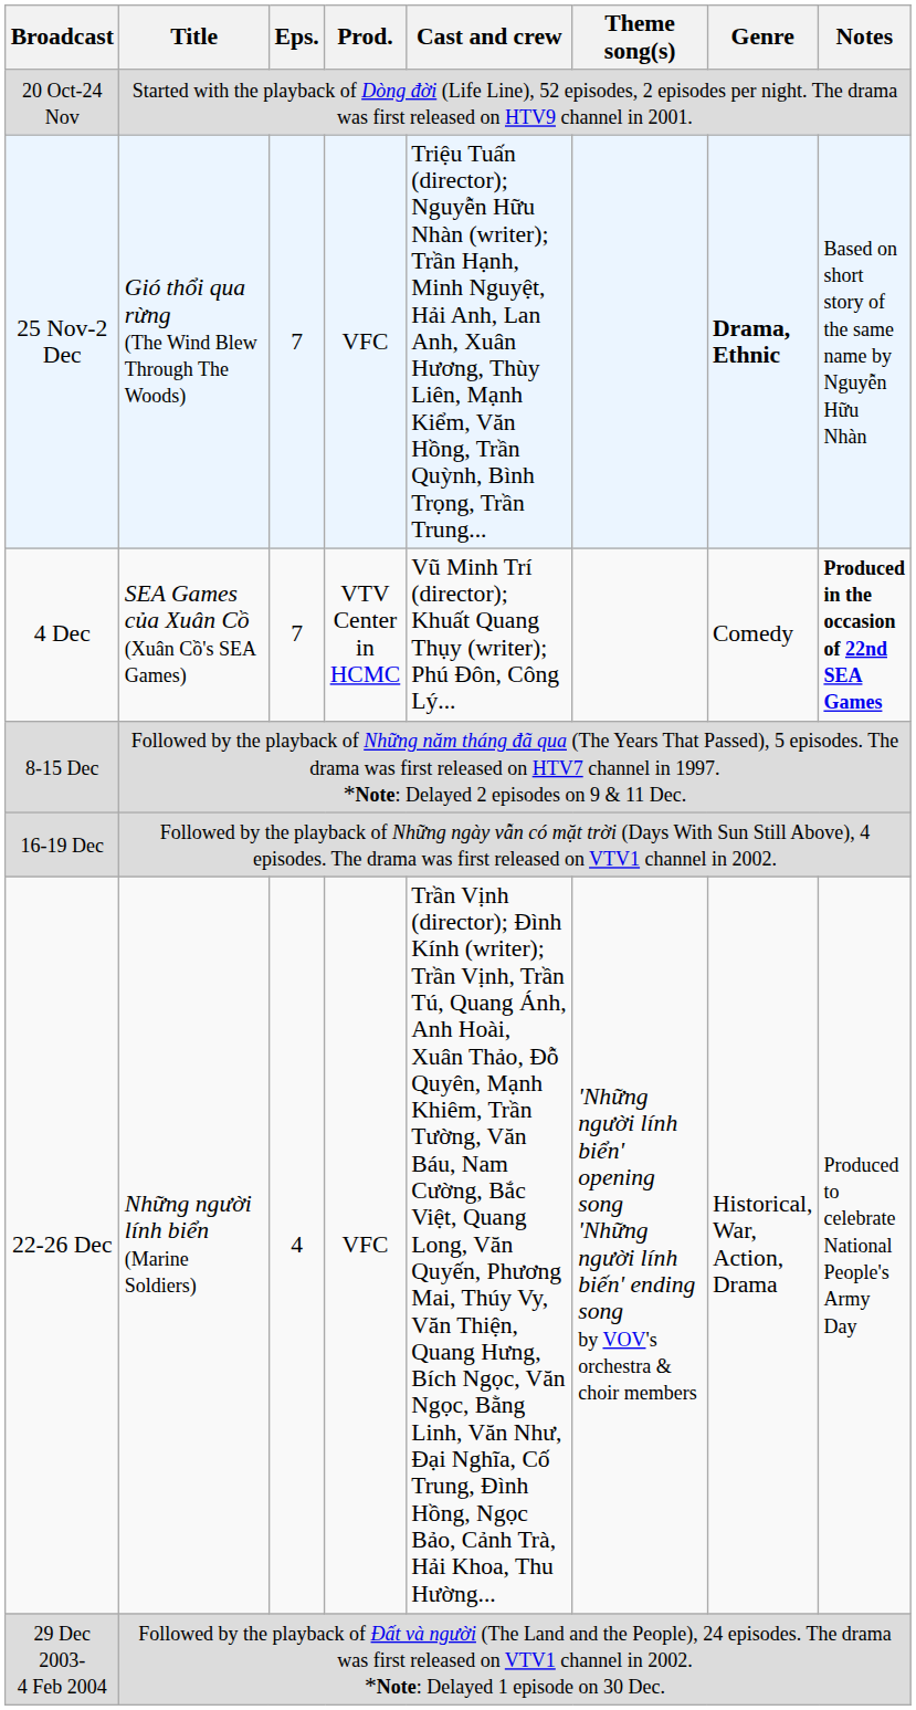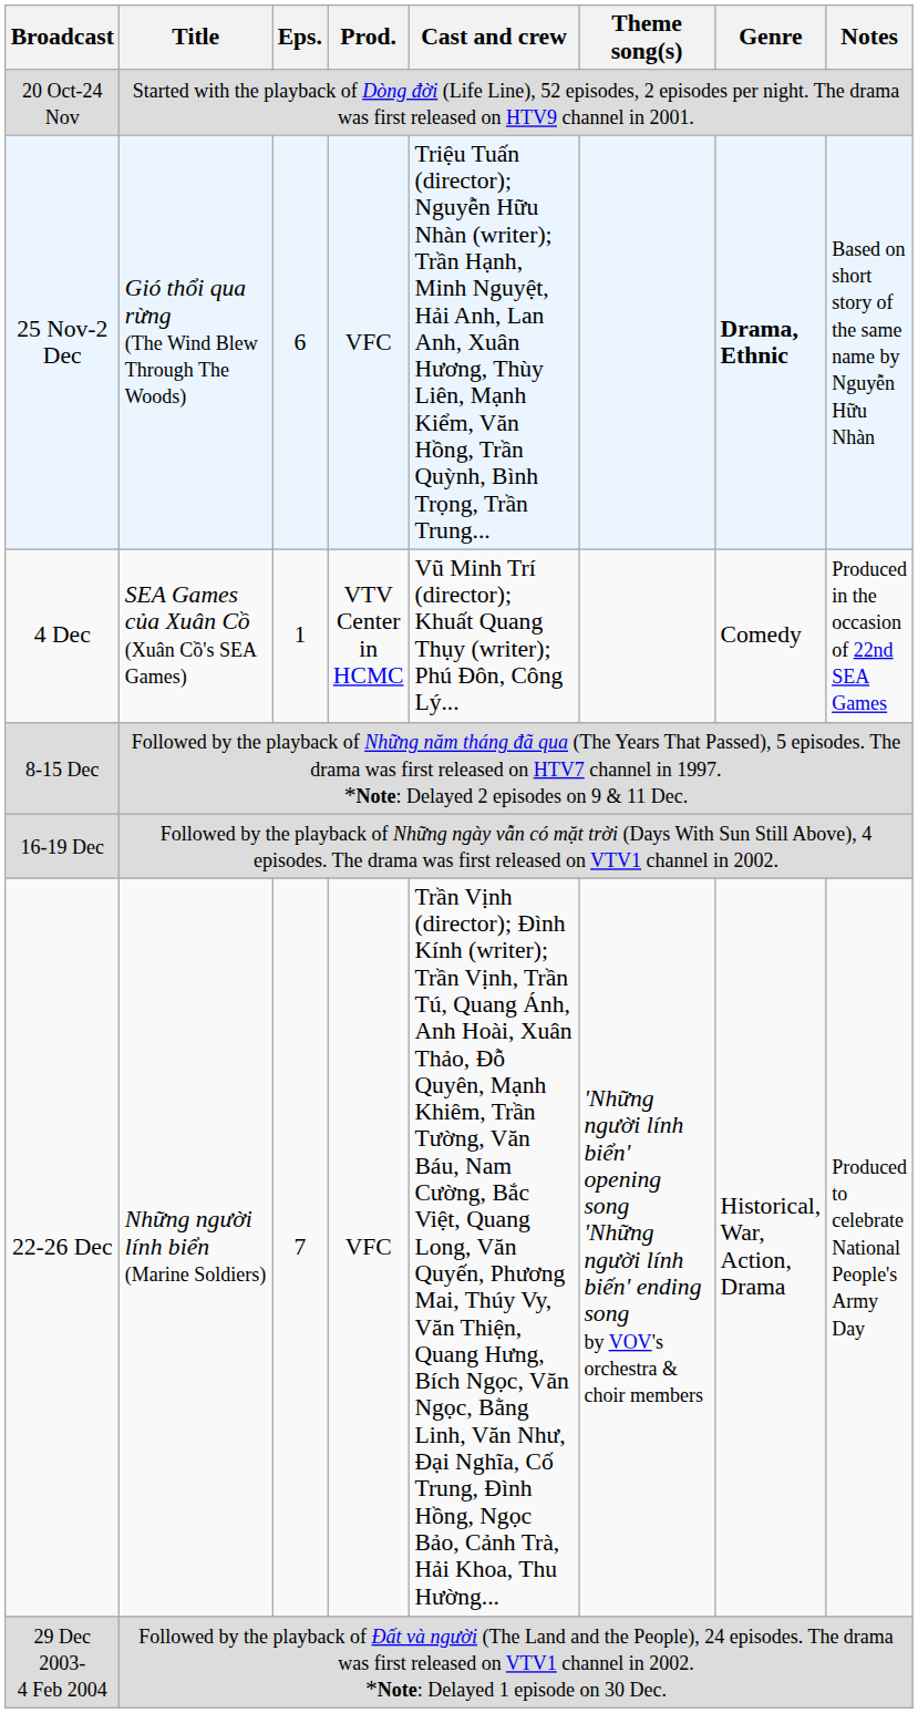25 Nov-2 Dec | Eps.: 7 -> 6
4 Dec | Eps.: 7 -> 1
4 Dec | Notes: bold -> normal
22-26 Dec | Eps.: 4 -> 7
